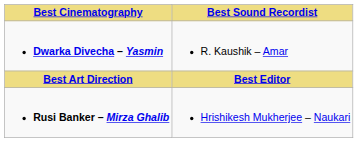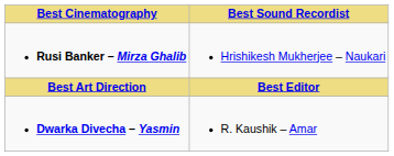rows swapped: Dwarka Divecha – Yasmin <-> Rusi Banker – Mirza Ghalib
